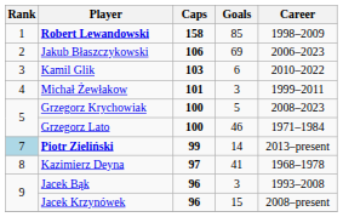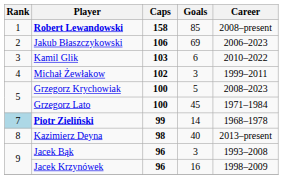Robert Lewandowski | Career: 1998–2009 -> 2008–present
Michał Żewłakow | Caps: 101 -> 102
Grzegorz Lato | Goals: 46 -> 45
Piotr Zieliński | Career: 2013–present -> 1968–1978
Kazimierz Deyna | Caps: 97 -> 98
Kazimierz Deyna | Goals: 41 -> 40
Kazimierz Deyna | Career: 1968–1978 -> 2013–present
Jacek Krzynówek | Goals: 15 -> 16
Jacek Krzynówek | Career: 2008–present -> 1998–2009
